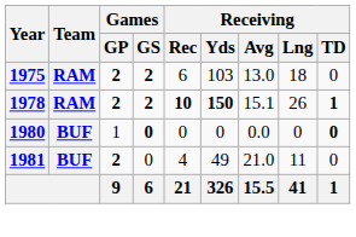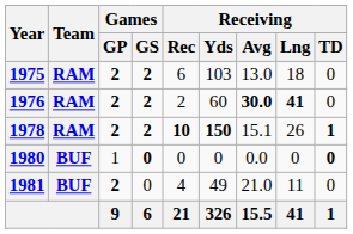+ row: 1976 | RAM | 2 | 2 | 2 | 60 | 30.0 | 41 | 0
